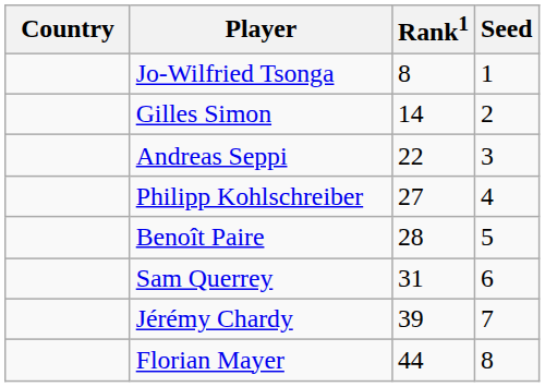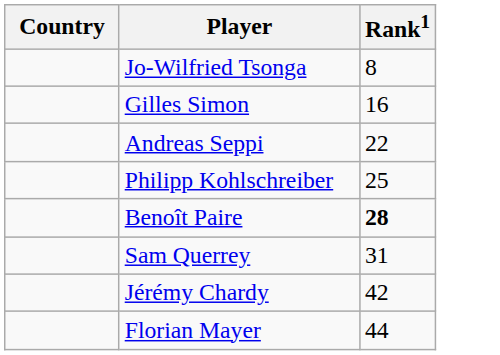- column: Seed | 1 | 2 | 3 | 4 | 5 | 6 | 7 | 8
Gilles Simon | Rank1: 14 -> 16
Philipp Kohlschreiber | Rank1: 27 -> 25
Benoît Paire | Rank1: normal -> bold
Jérémy Chardy | Rank1: 39 -> 42
